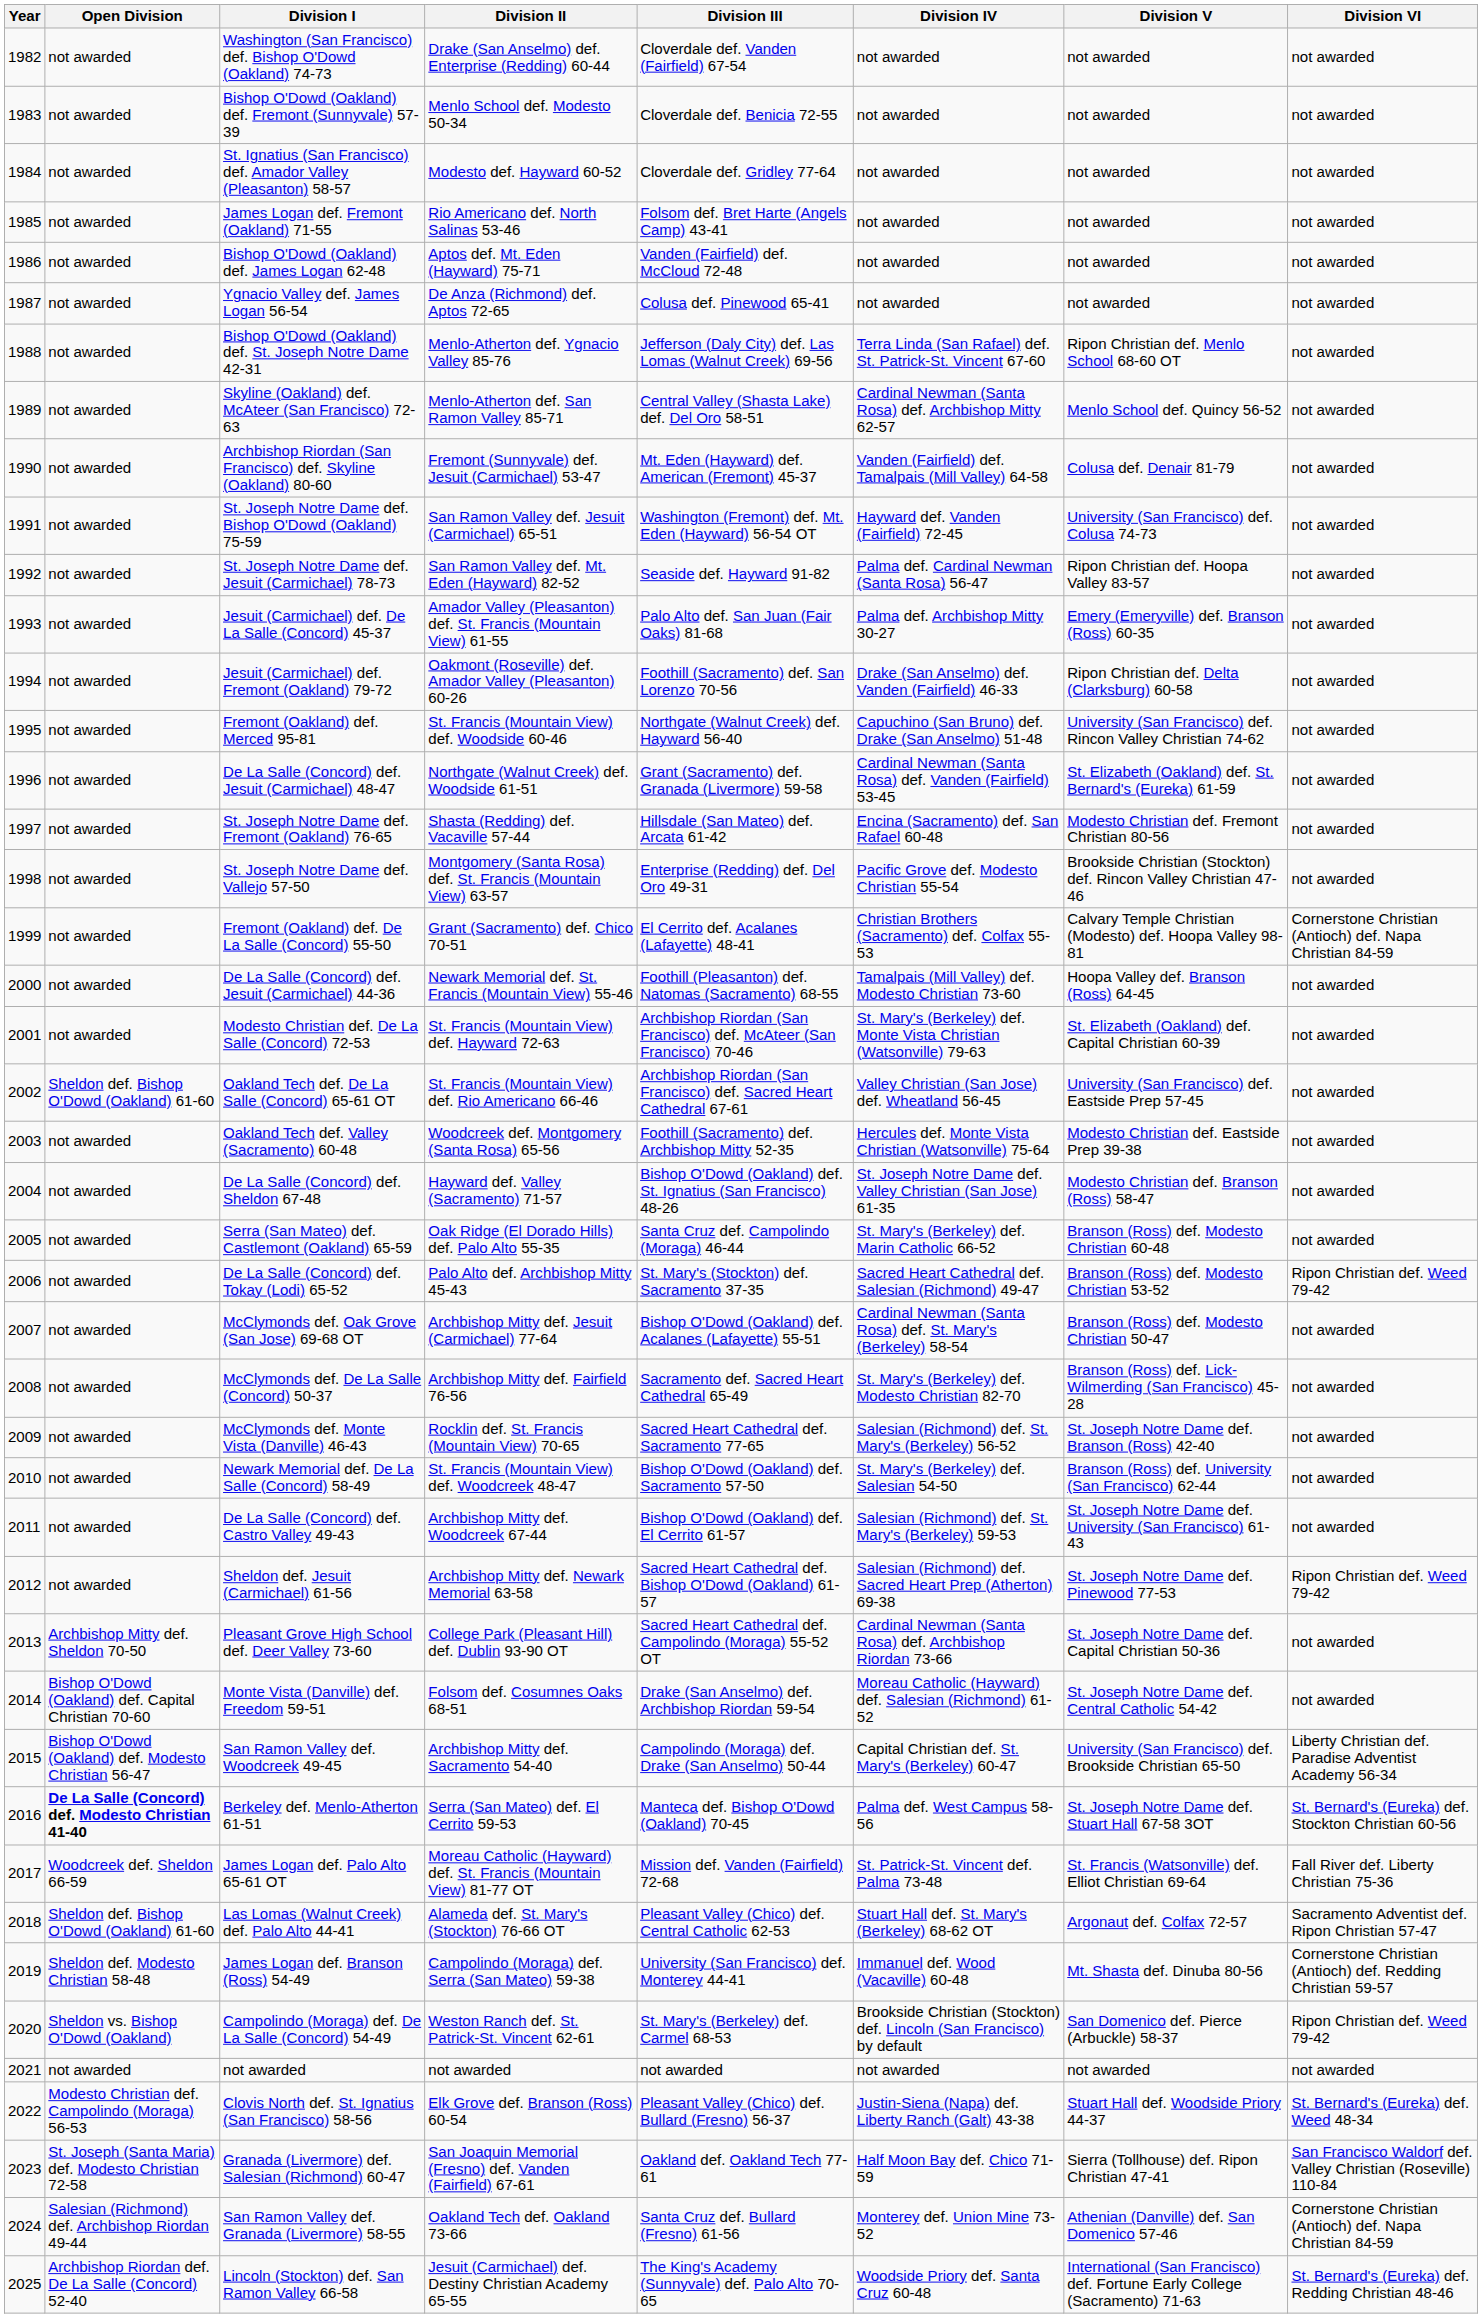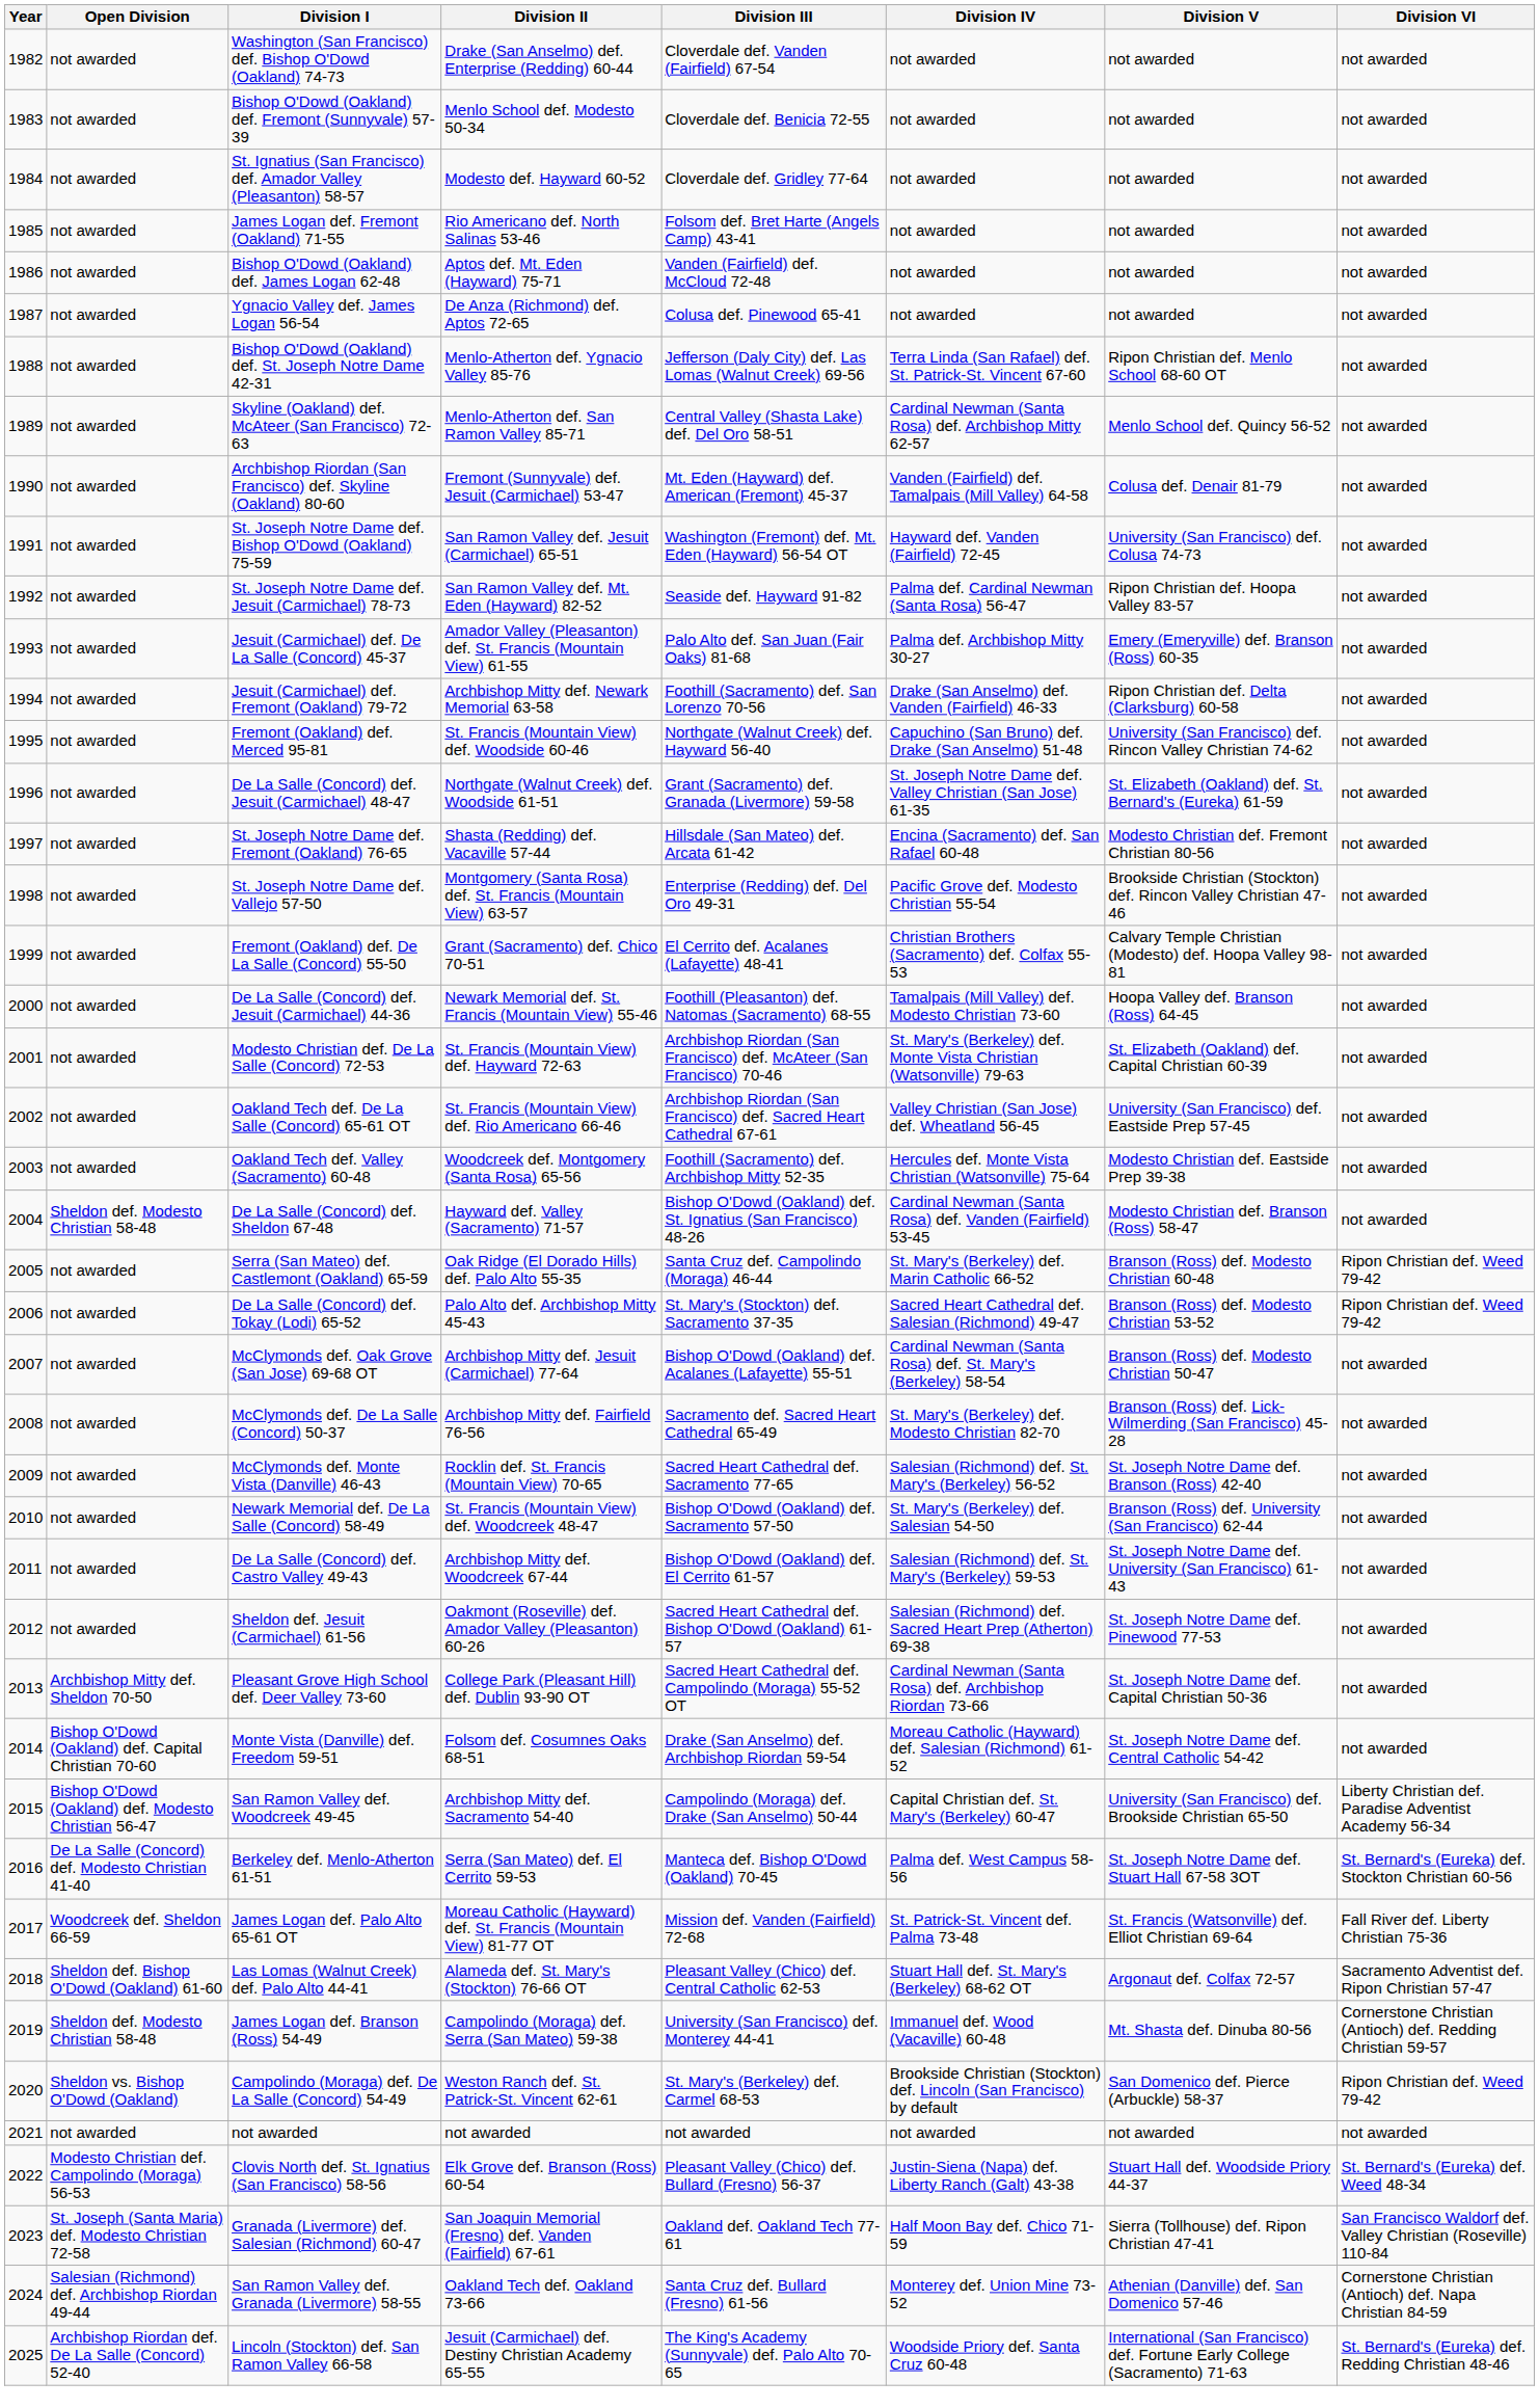Jesuit (Carmichael) def. Fremont (Oakland) 79-72 | Division II: Oakmont (Roseville) def. Amador Valley (Pleasanton) 60-26 -> Archbishop Mitty def. Newark Memorial 63-58
De La Salle (Concord) def. Jesuit (Carmichael) 48-47 | Division IV: Cardinal Newman (Santa Rosa) def. Vanden (Fairfield) 53-45 -> St. Joseph Notre Dame def. Valley Christian (San Jose) 61-35
Fremont (Oakland) def. De La Salle (Concord) 55-50 | Division VI: Cornerstone Christian (Antioch) def. Napa Christian 84-59 -> not awarded
Oakland Tech def. De La Salle (Concord) 65-61 OT | Open Division: Sheldon def. Bishop O'Dowd (Oakland) 61-60 -> not awarded
De La Salle (Concord) def. Sheldon 67-48 | Open Division: not awarded -> Sheldon def. Modesto Christian 58-48
De La Salle (Concord) def. Sheldon 67-48 | Division IV: St. Joseph Notre Dame def. Valley Christian (San Jose) 61-35 -> Cardinal Newman (Santa Rosa) def. Vanden (Fairfield) 53-45
Serra (San Mateo) def. Castlemont (Oakland) 65-59 | Division VI: not awarded -> Ripon Christian def. Weed 79-42
Sheldon def. Jesuit (Carmichael) 61-56 | Division II: Archbishop Mitty def. Newark Memorial 63-58 -> Oakmont (Roseville) def. Amador Valley (Pleasanton) 60-26
Sheldon def. Jesuit (Carmichael) 61-56 | Division VI: Ripon Christian def. Weed 79-42 -> not awarded
Berkeley def. Menlo-Atherton 61-51 | Open Division: bold -> normal
